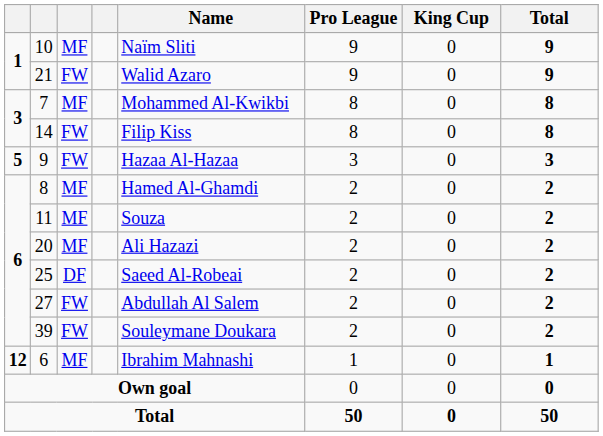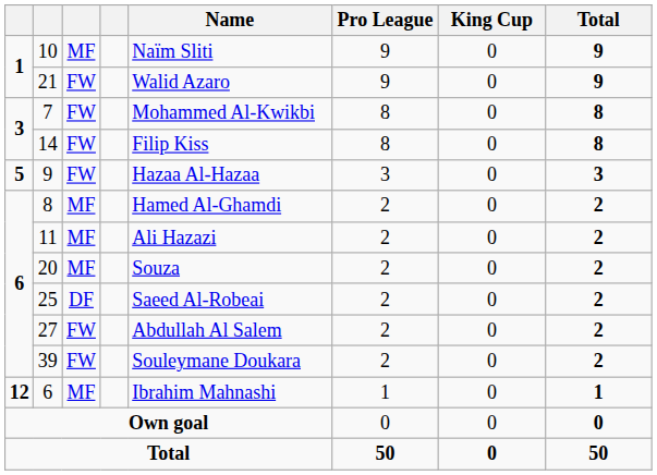7 | column 3: MF -> FW
11 | Name: Souza -> Ali Hazazi
20 | Name: Ali Hazazi -> Souza
